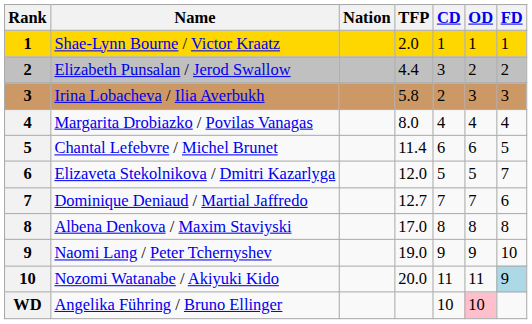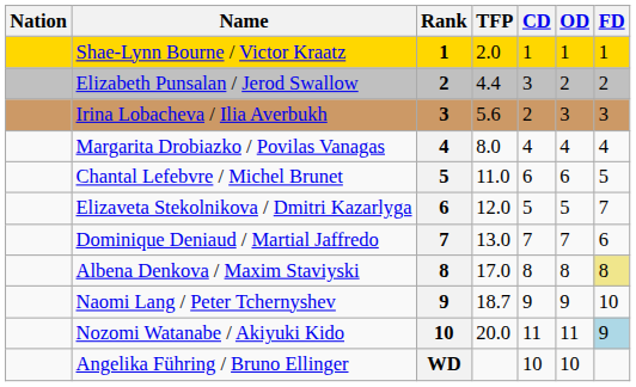columns swapped: Rank <-> Nation
Irina Lobacheva / Ilia Averbukh | TFP: 5.8 -> 5.6
Chantal Lefebvre / Michel Brunet | TFP: 11.4 -> 11.0
Dominique Deniaud / Martial Jaffredo | TFP: 12.7 -> 13.0
Albena Denkova / Maxim Staviyski | FD: no background -> khaki background
Naomi Lang / Peter Tchernyshev | TFP: 19.0 -> 18.7
Angelika Führing / Bruno Ellinger | OD: pink background -> no background
